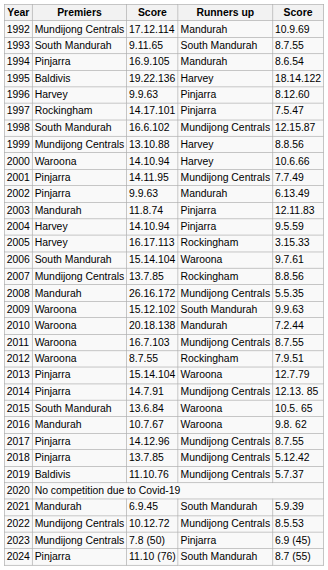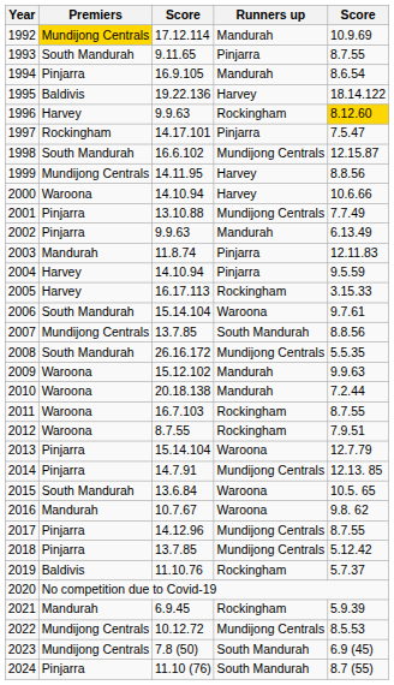1992 | Premiers: no background -> gold background
1993 | Runners up: South Mandurah -> Pinjarra
1996 | Runners up: Pinjarra -> Rockingham
1996 | column 5: no background -> gold background
1999 | column 3: 13.10.88 -> 14.11.95
2001 | column 3: 14.11.95 -> 13.10.88
2007 | Runners up: Rockingham -> South Mandurah
2008 | Premiers: Mandurah -> South Mandurah
2009 | Runners up: South Mandurah -> Mandurah
2011 | Runners up: Mundijong Centrals -> Rockingham
2019 | Runners up: Mundijong Centrals -> Rockingham
2021 | Runners up: South Mandurah -> Rockingham
2023 | Runners up: Pinjarra -> South Mandurah
